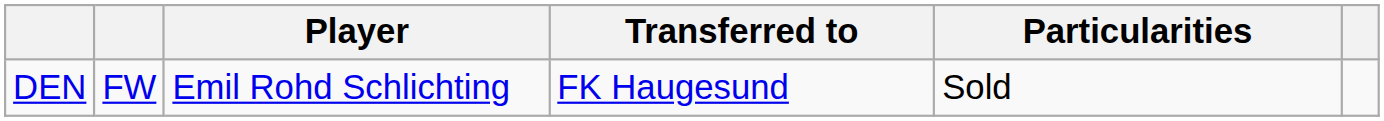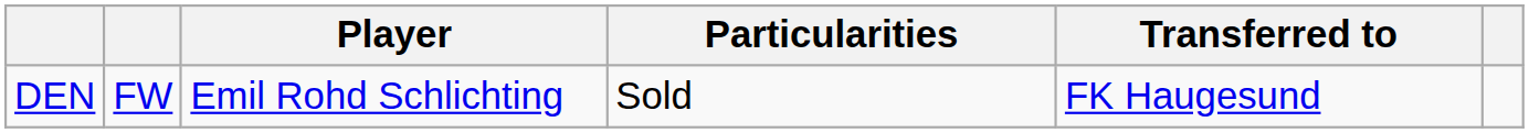columns swapped: Transferred to <-> Particularities
